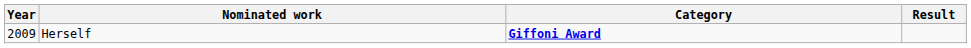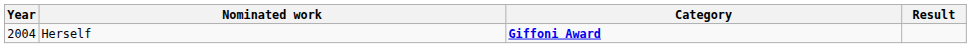Herself | Year: 2009 -> 2004
